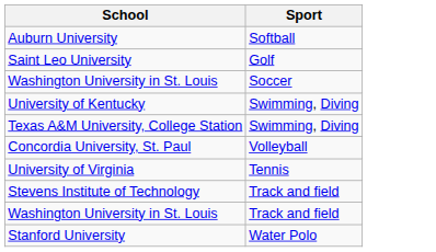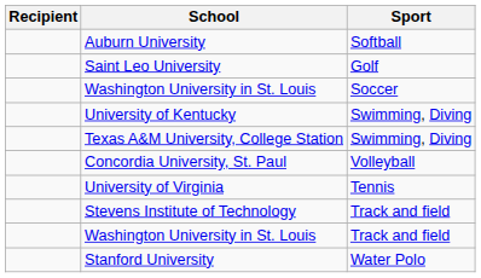+ column: Recipient
